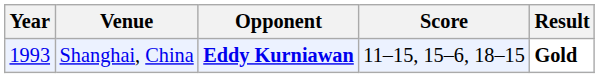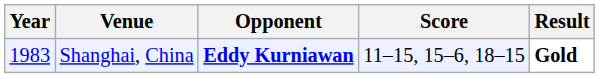Shanghai, China | Year: 1993 -> 1983
